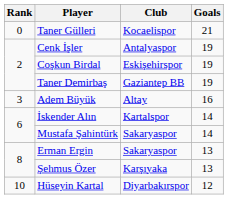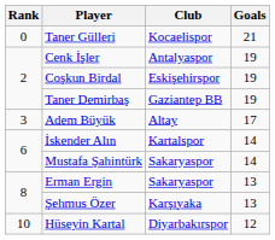Adem Büyük | Goals: 16 -> 17
